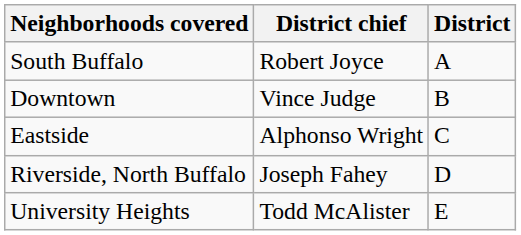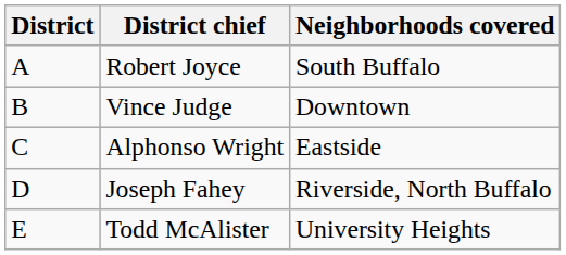columns swapped: District <-> Neighborhoods covered
